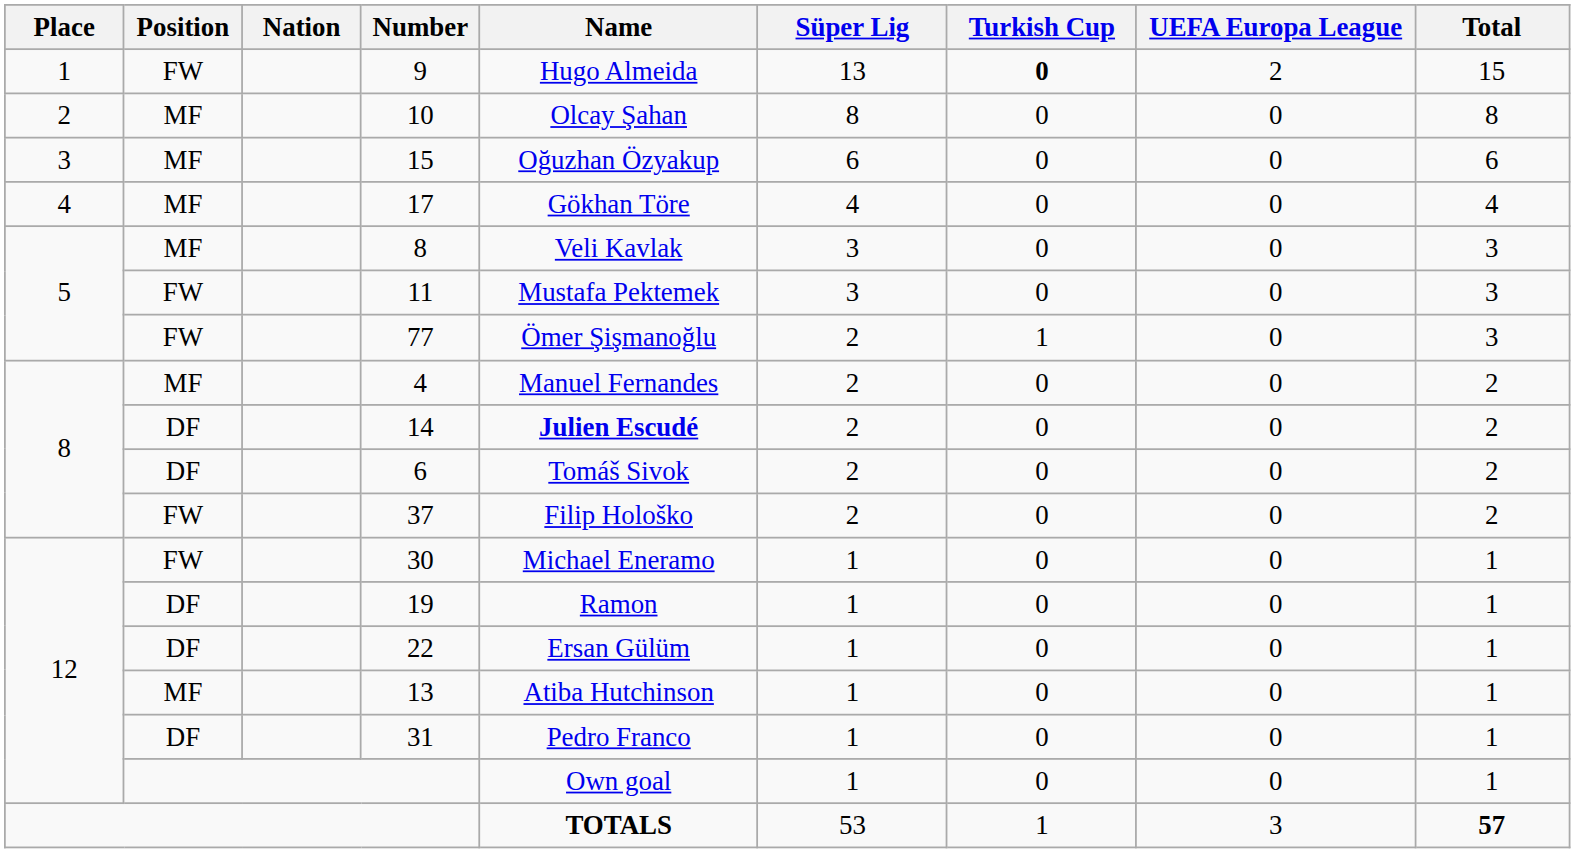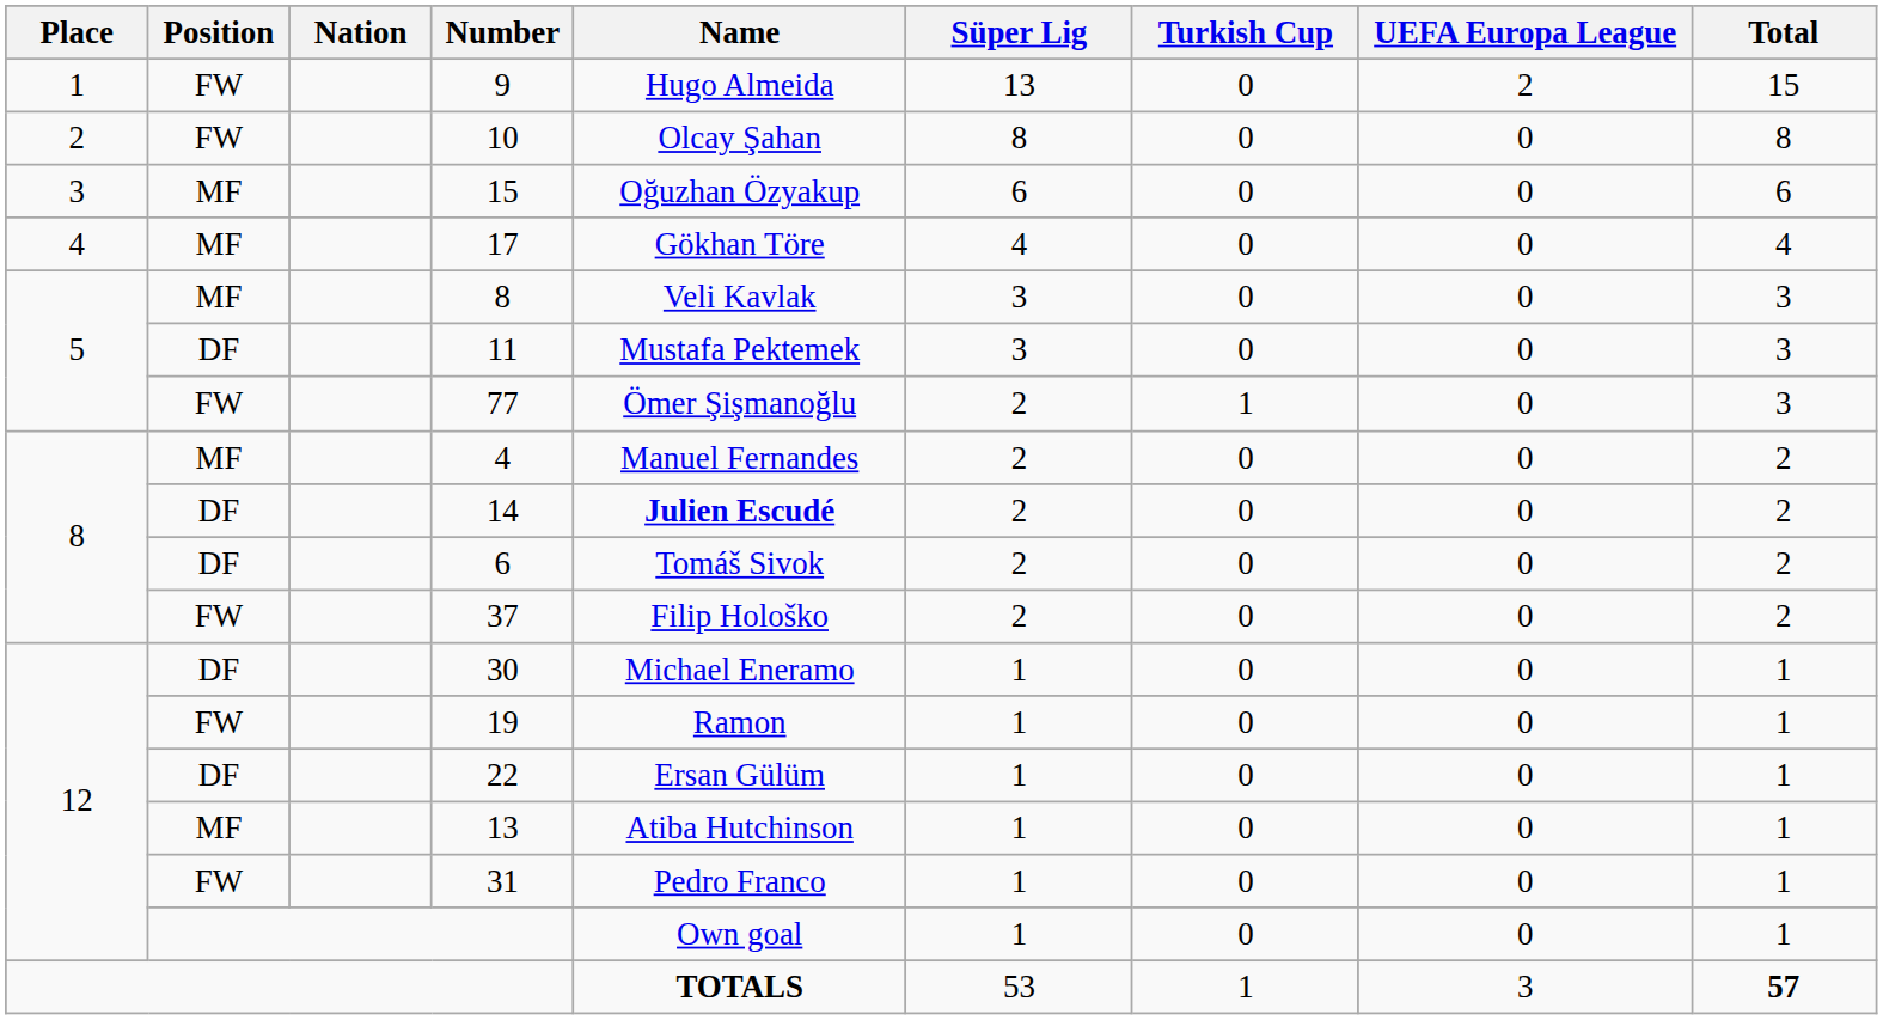9 | Turkish Cup: bold -> normal
10 | Position: MF -> FW
11 | Position: FW -> DF
30 | Position: FW -> DF
19 | Position: DF -> FW
31 | Position: DF -> FW
